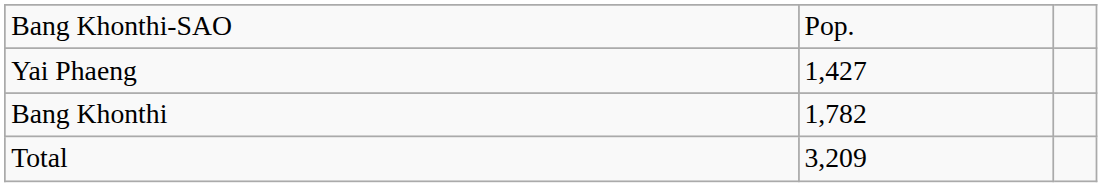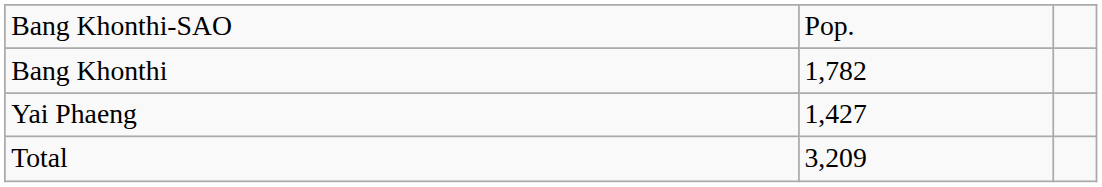rows swapped: Bang Khonthi <-> Yai Phaeng
